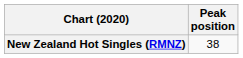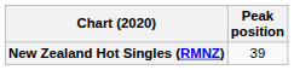New Zealand Hot Singles (RMNZ) | Peak position: 38 -> 39
